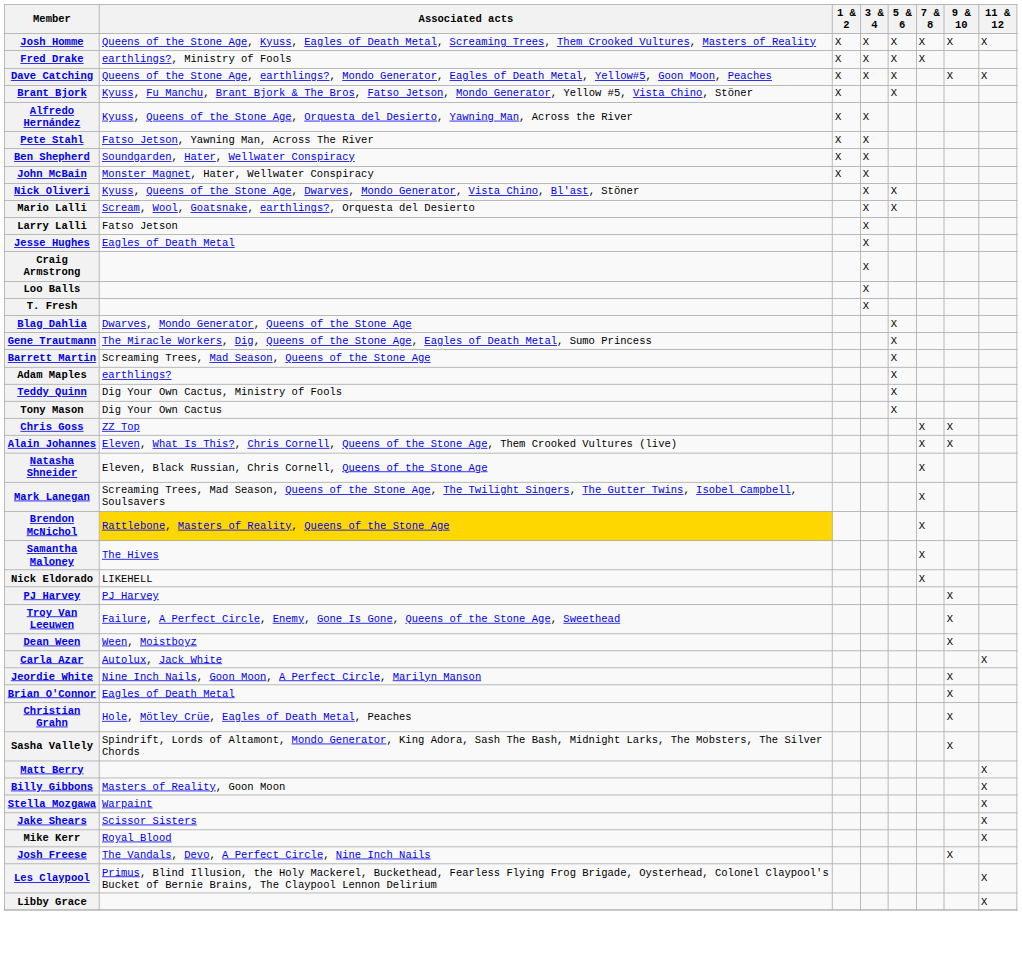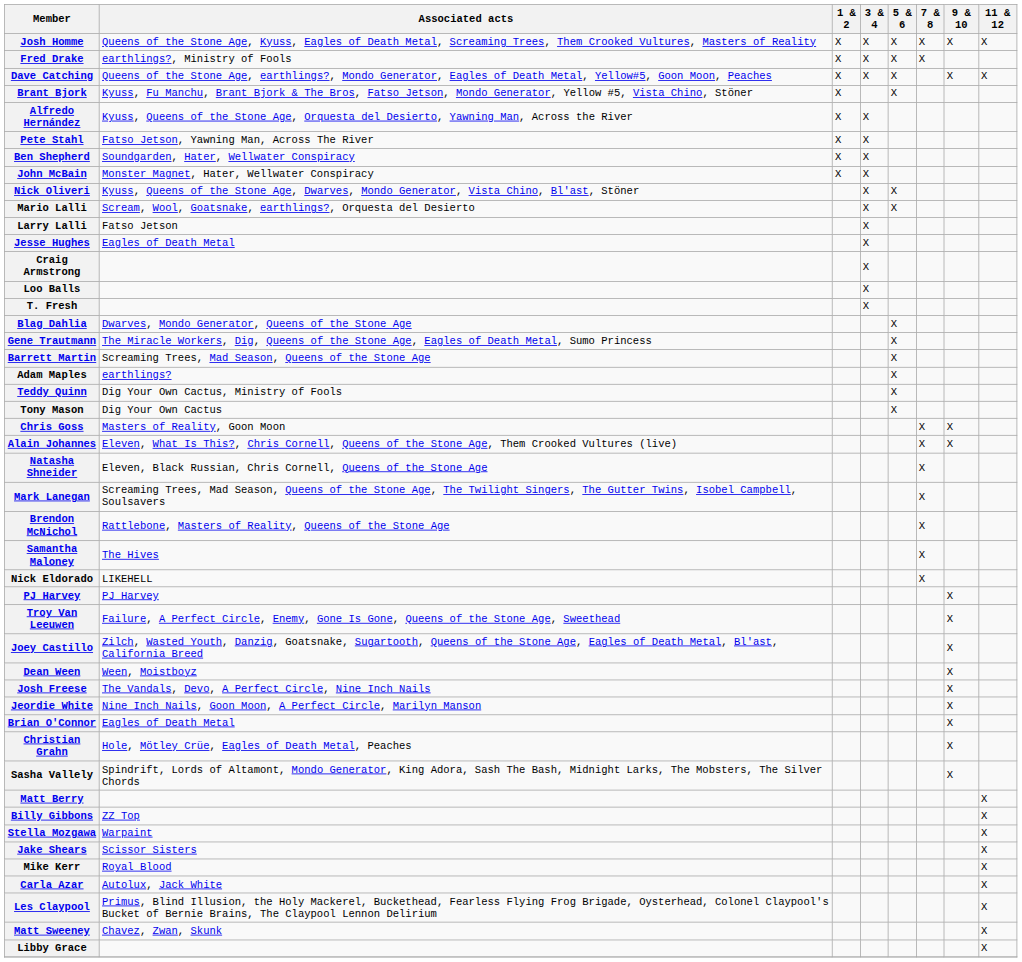Chris Goss | Associated acts: ZZ Top -> Masters of Reality, Goon Moon
Brendon McNichol | Associated acts: gold background -> no background
+ row: Joey Castillo | Zilch, Wasted Youth, Danzig, Goatsnake, Sugartooth, Queens of the Stone Age, Eagles of Death Metal, Bl'ast, California Breed | X
rows swapped: Josh Freese <-> Carla Azar
Billy Gibbons | Associated acts: Masters of Reality, Goon Moon -> ZZ Top
+ row: Matt Sweeney | Chavez, Zwan, Skunk | X
